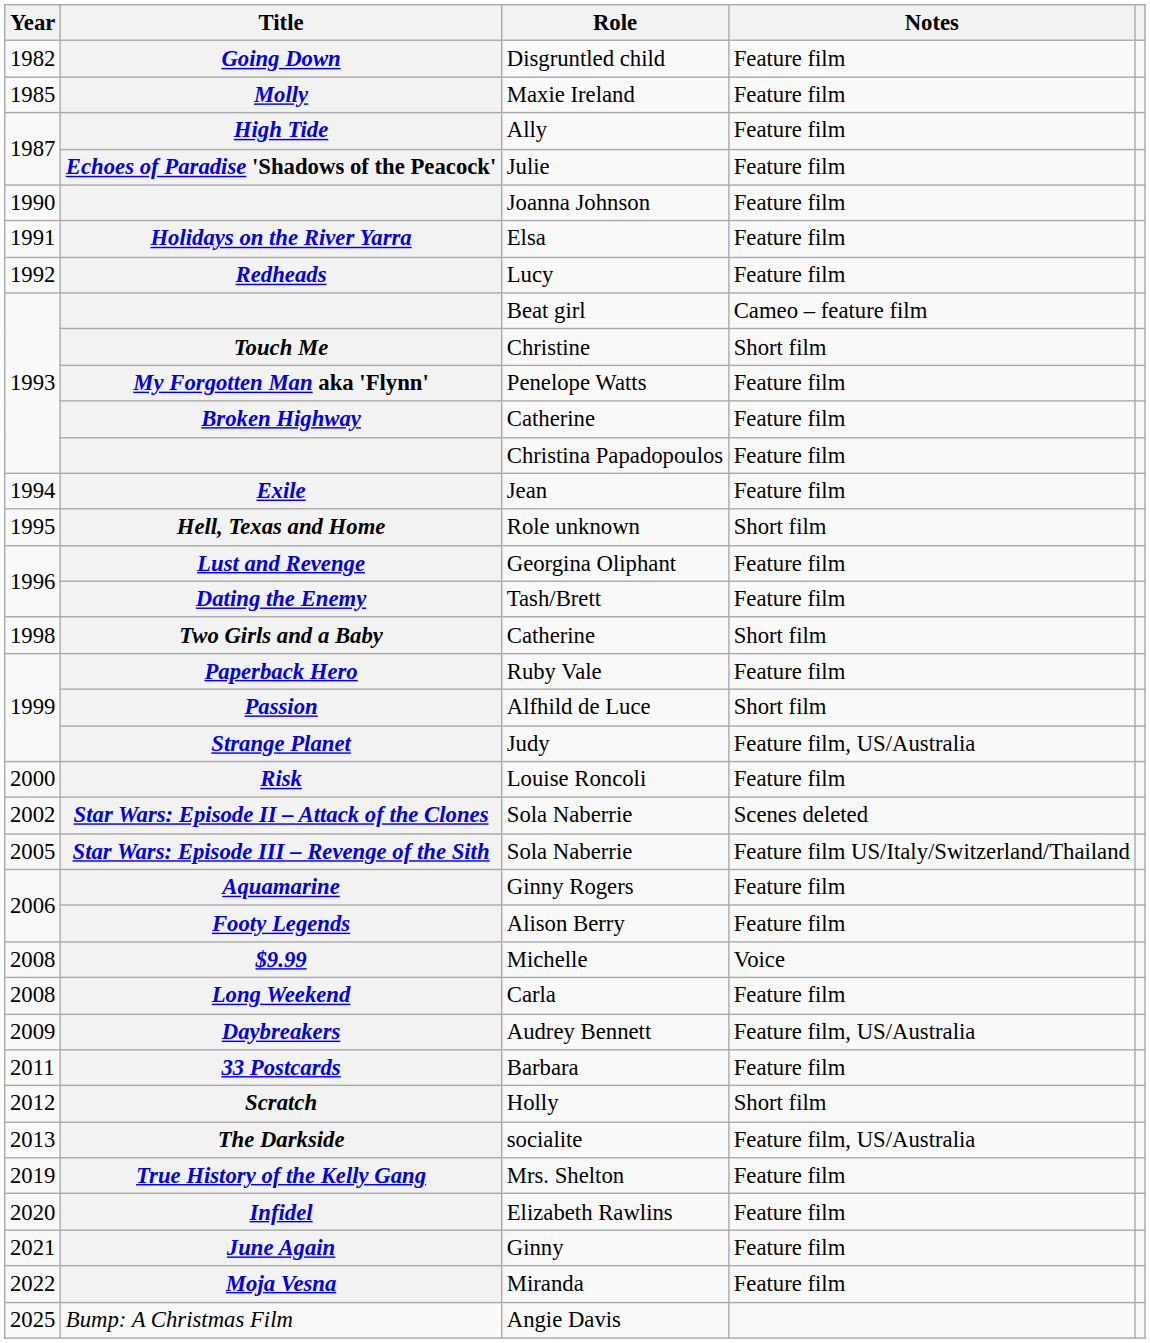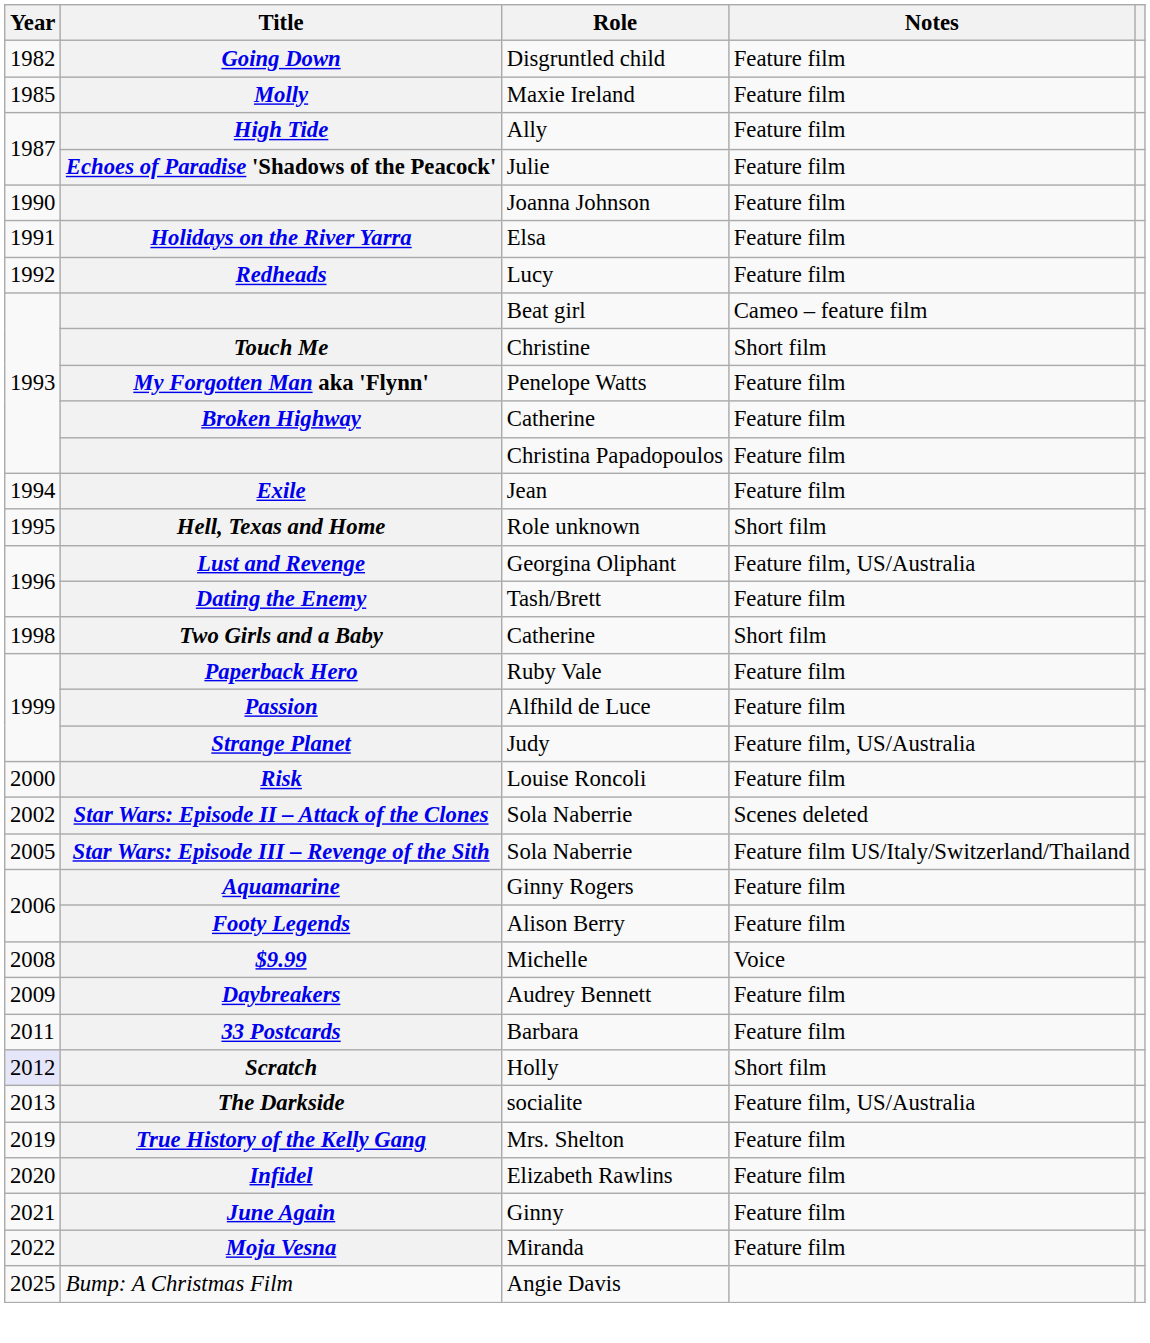Lust and Revenge | Notes: Feature film -> Feature film, US/Australia
Passion | Notes: Short film -> Feature film
- row: 2008 | Long Weekend | Carla | Feature film
Daybreakers | Notes: Feature film, US/Australia -> Feature film
Scratch | Year: no background -> lavender background
